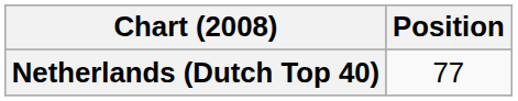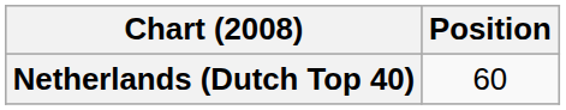Netherlands (Dutch Top 40) | Position: 77 -> 60
